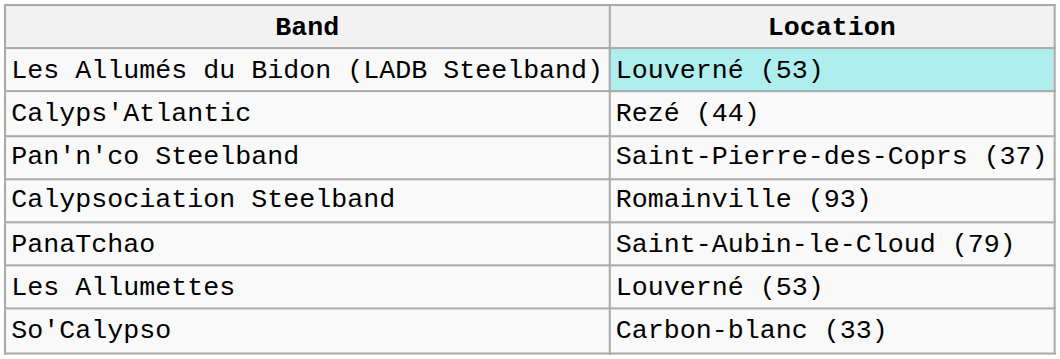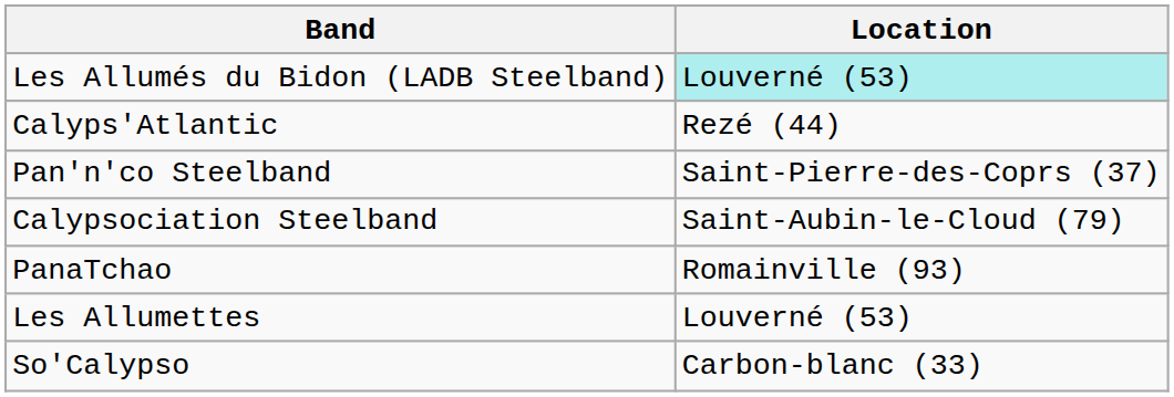Calypsociation Steelband | Location: Romainville (93) -> Saint-Aubin-le-Cloud (79)
PanaTchao | Location: Saint-Aubin-le-Cloud (79) -> Romainville (93)
